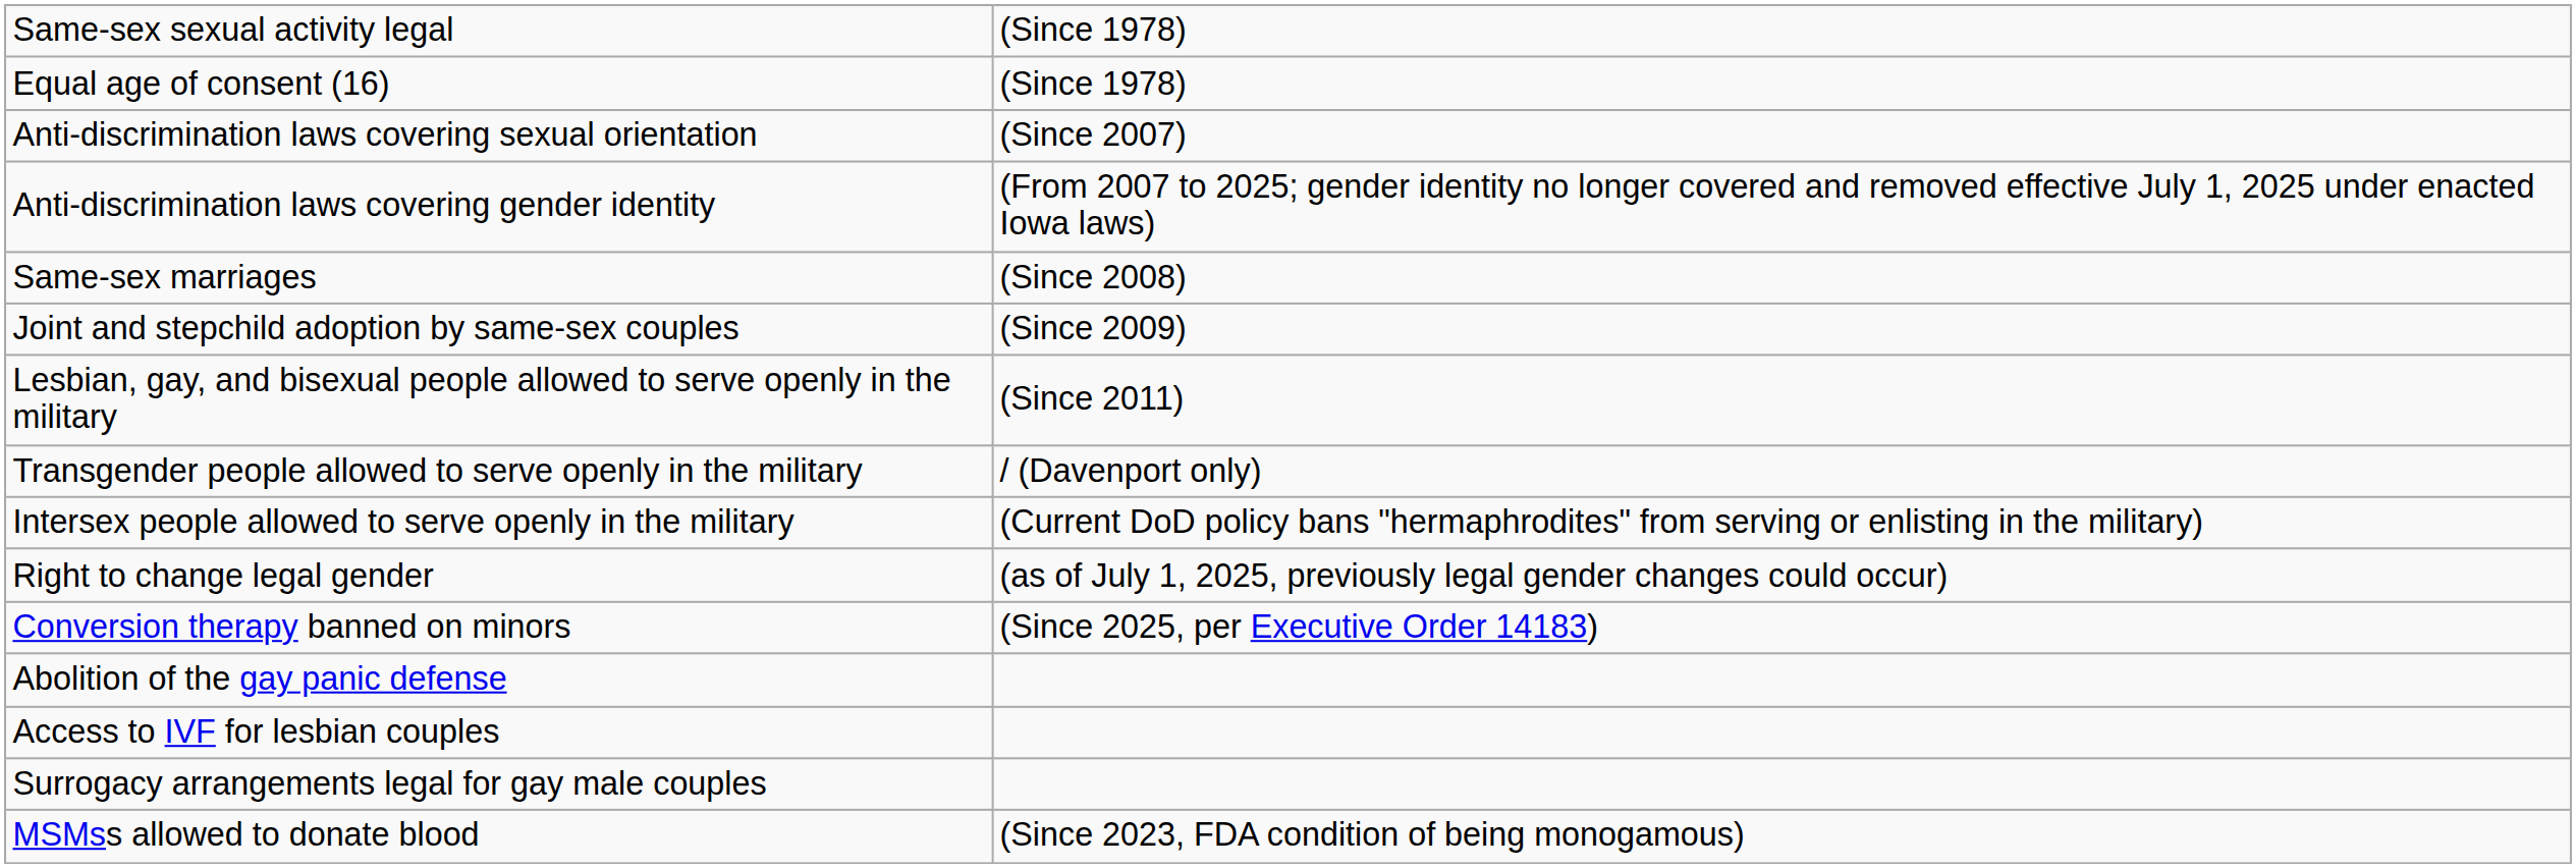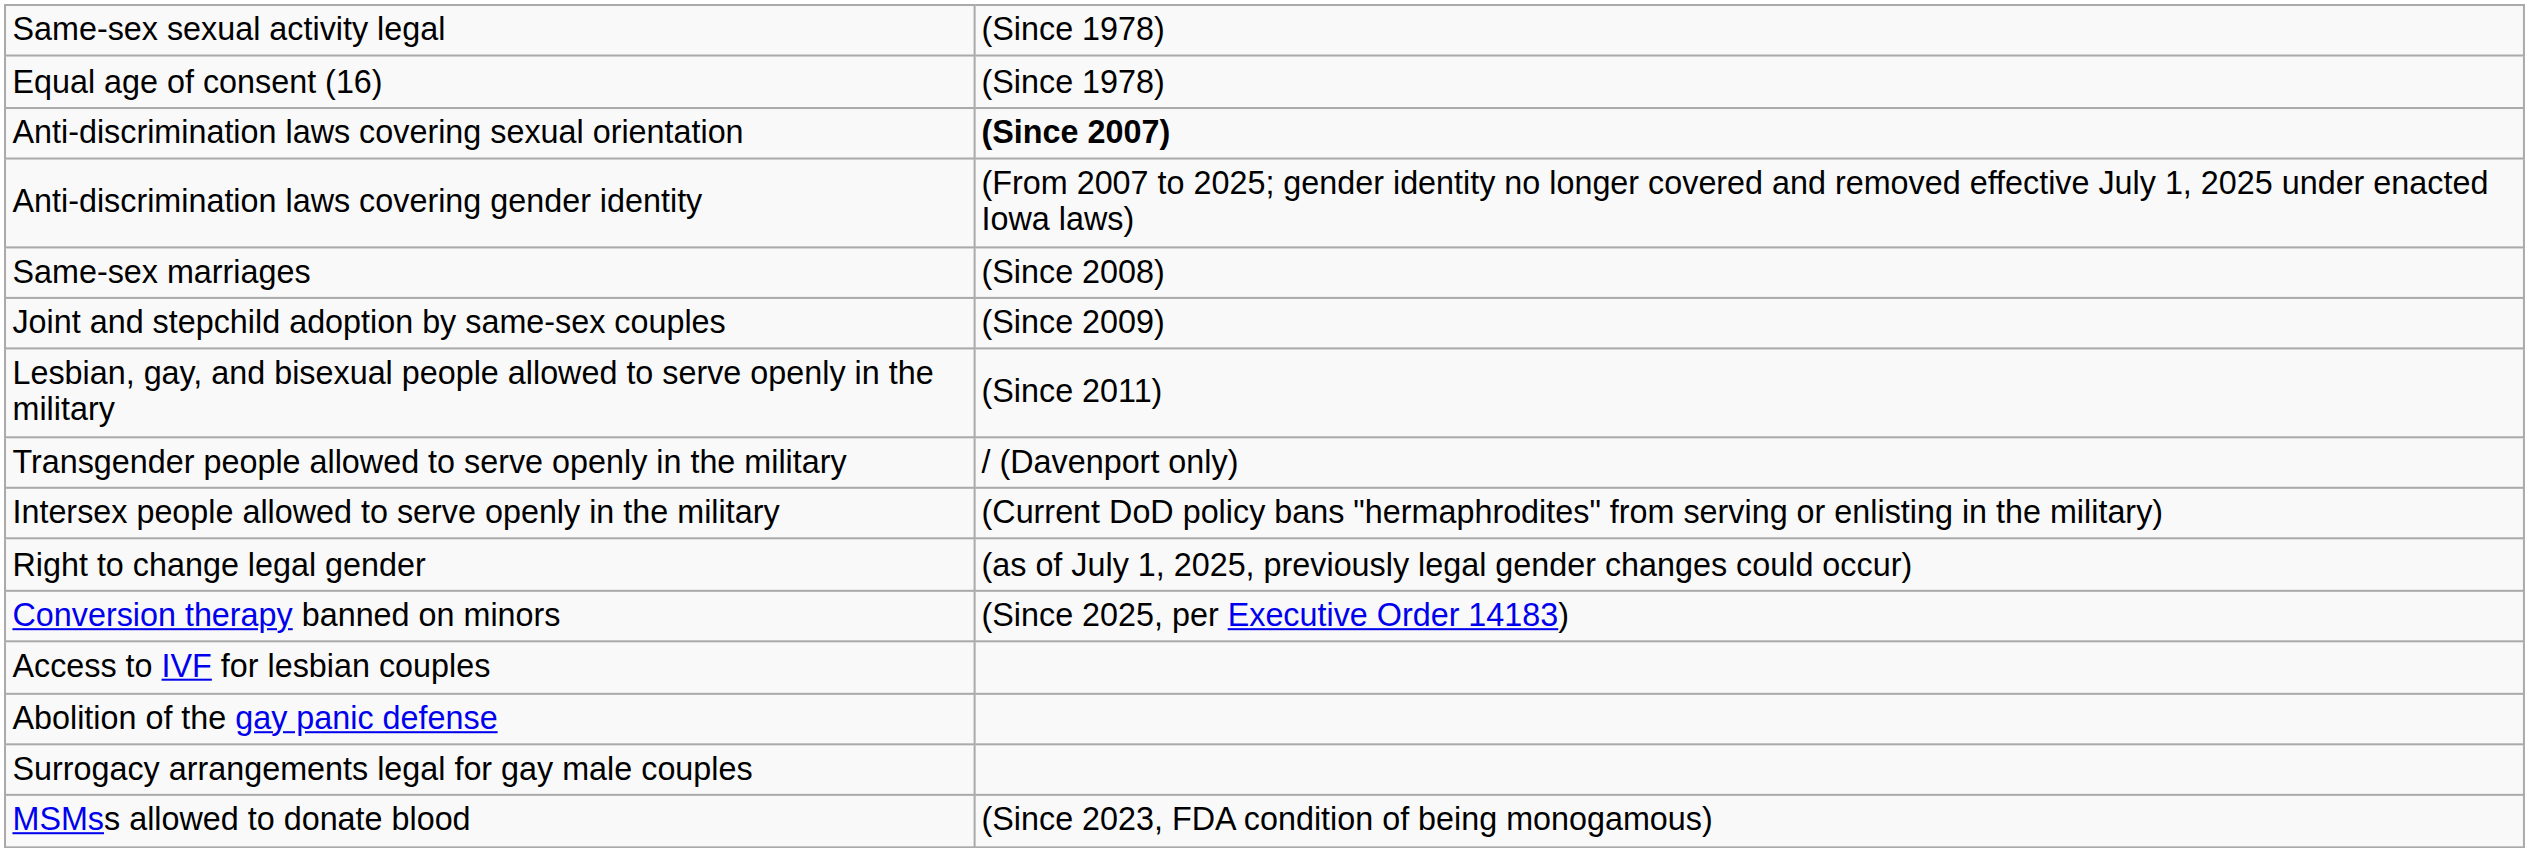Anti-discrimination laws covering sexual orientation | column 2: normal -> bold
rows swapped: Abolition of the gay panic defense <-> Access to IVF for lesbian couples
